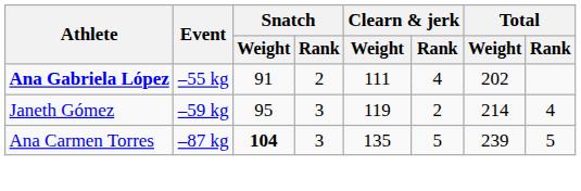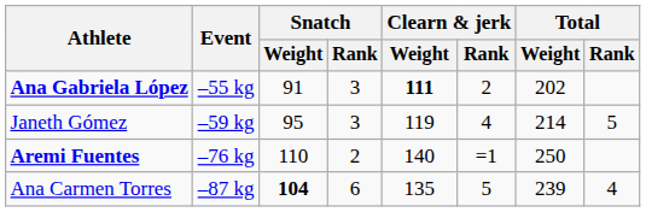Ana Gabriela López | Snatch / Rank: 2 -> 3
Ana Gabriela López | Clearn & jerk / Weight: normal -> bold
Ana Gabriela López | Clearn & jerk / Rank: 4 -> 2
Janeth Gómez | Clearn & jerk / Rank: 2 -> 4
Janeth Gómez | Total / Rank: 4 -> 5
+ row: Aremi Fuentes | –76 kg | 110 | 2 | 140 | =1 | 250
Ana Carmen Torres | Snatch / Rank: 3 -> 6
Ana Carmen Torres | Total / Rank: 5 -> 4
